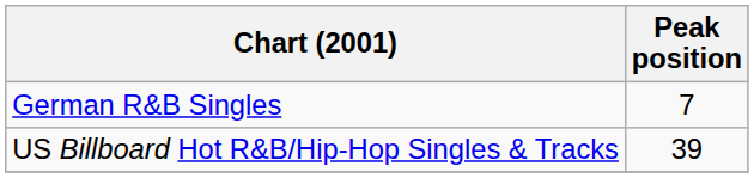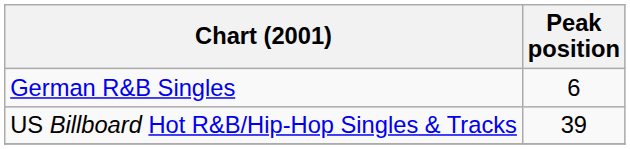German R&B Singles | Peak position: 7 -> 6
